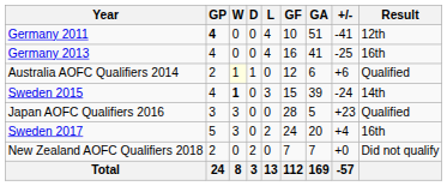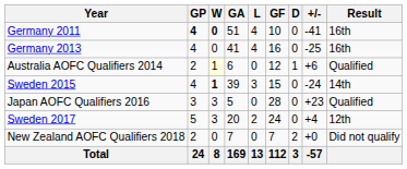columns swapped: D <-> GA
Germany 2011 | W: normal -> bold
Germany 2011 | Result: 12th -> 16th
Sweden 2017 | Result: 16th -> 12th
